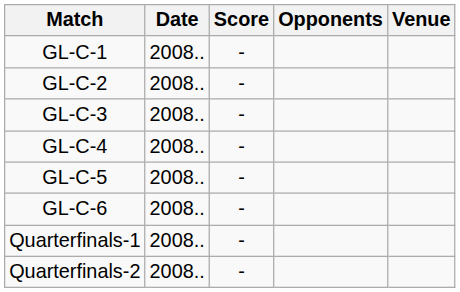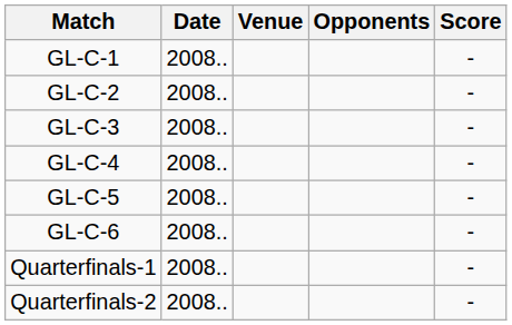columns swapped: Venue <-> Score
